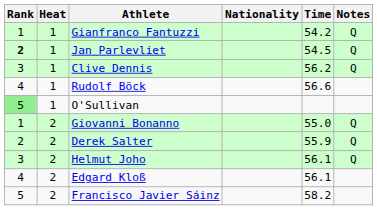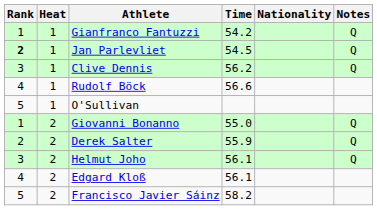columns swapped: Nationality <-> Time
O'Sullivan | Rank: lightgreen background -> no background
